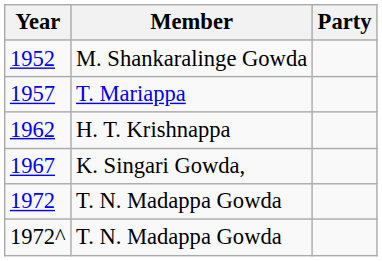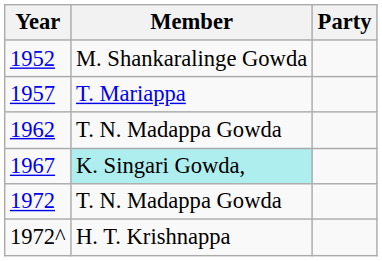1962 | Member: H. T. Krishnappa -> T. N. Madappa Gowda
1967 | Member: no background -> paleturquoise background
1972^ | Member: T. N. Madappa Gowda -> H. T. Krishnappa
